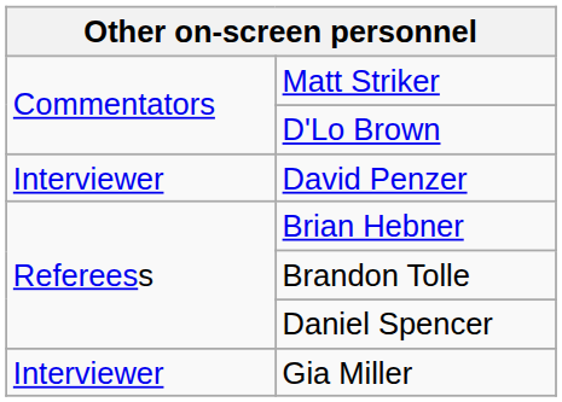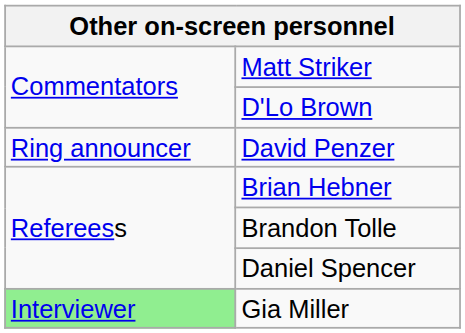David Penzer | column 1: Interviewer -> Ring announcer
Gia Miller | column 1: no background -> lightgreen background
